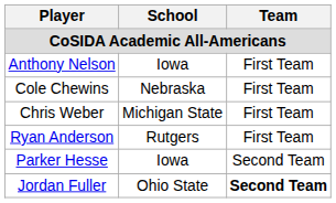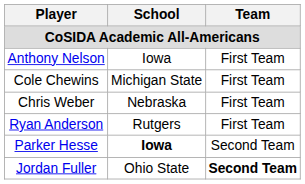Cole Chewins | School: Nebraska -> Michigan State
Chris Weber | School: Michigan State -> Nebraska
Parker Hesse | School: normal -> bold
